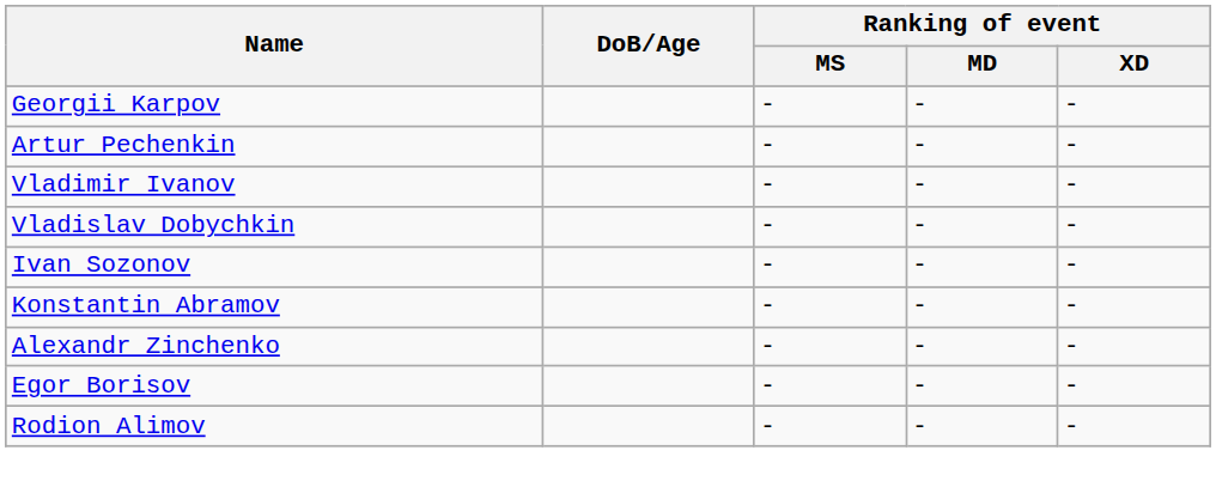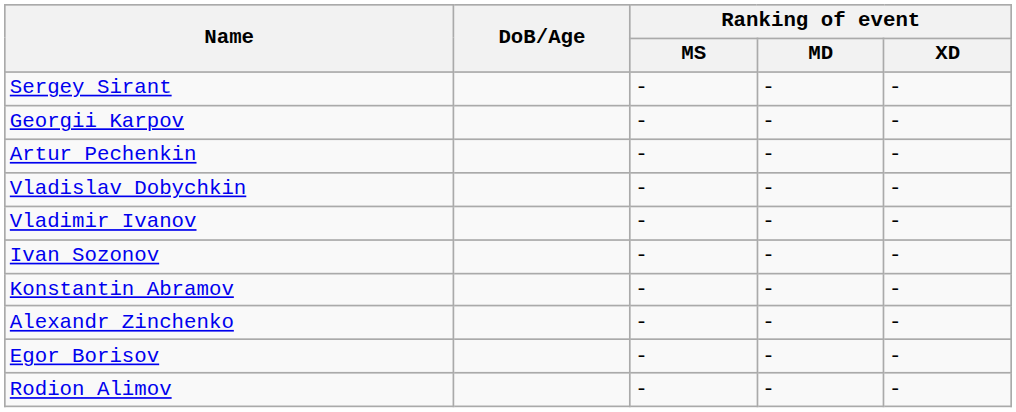+ row: Sergey Sirant | - | - | -
rows swapped: Vladislav Dobychkin <-> Vladimir Ivanov
